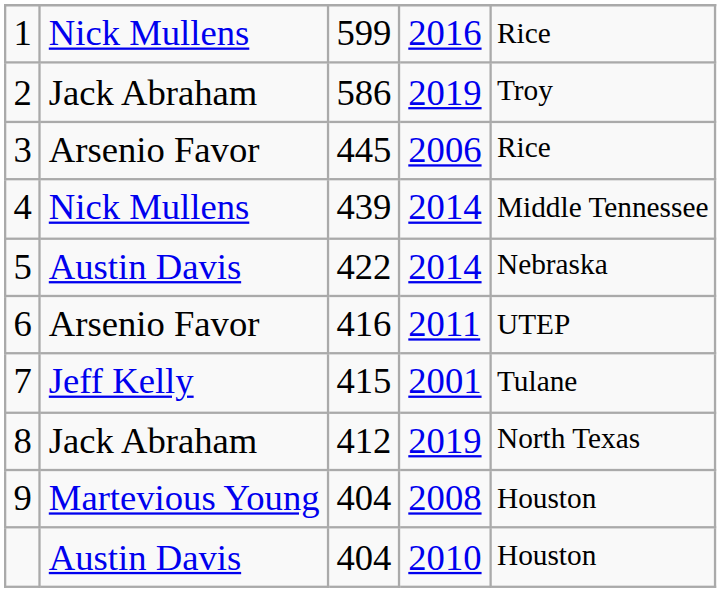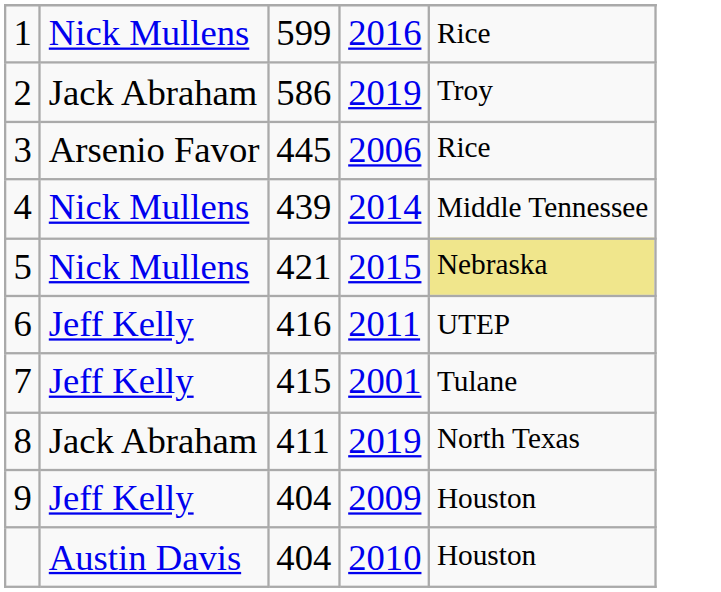5 | column 2: Austin Davis -> Nick Mullens
5 | column 3: 422 -> 421
5 | column 4: 2014 -> 2015
5 | column 5: no background -> khaki background
6 | column 2: Arsenio Favor -> Jeff Kelly
8 | column 3: 412 -> 411
9 | column 2: Martevious Young -> Jeff Kelly
9 | column 4: 2008 -> 2009
